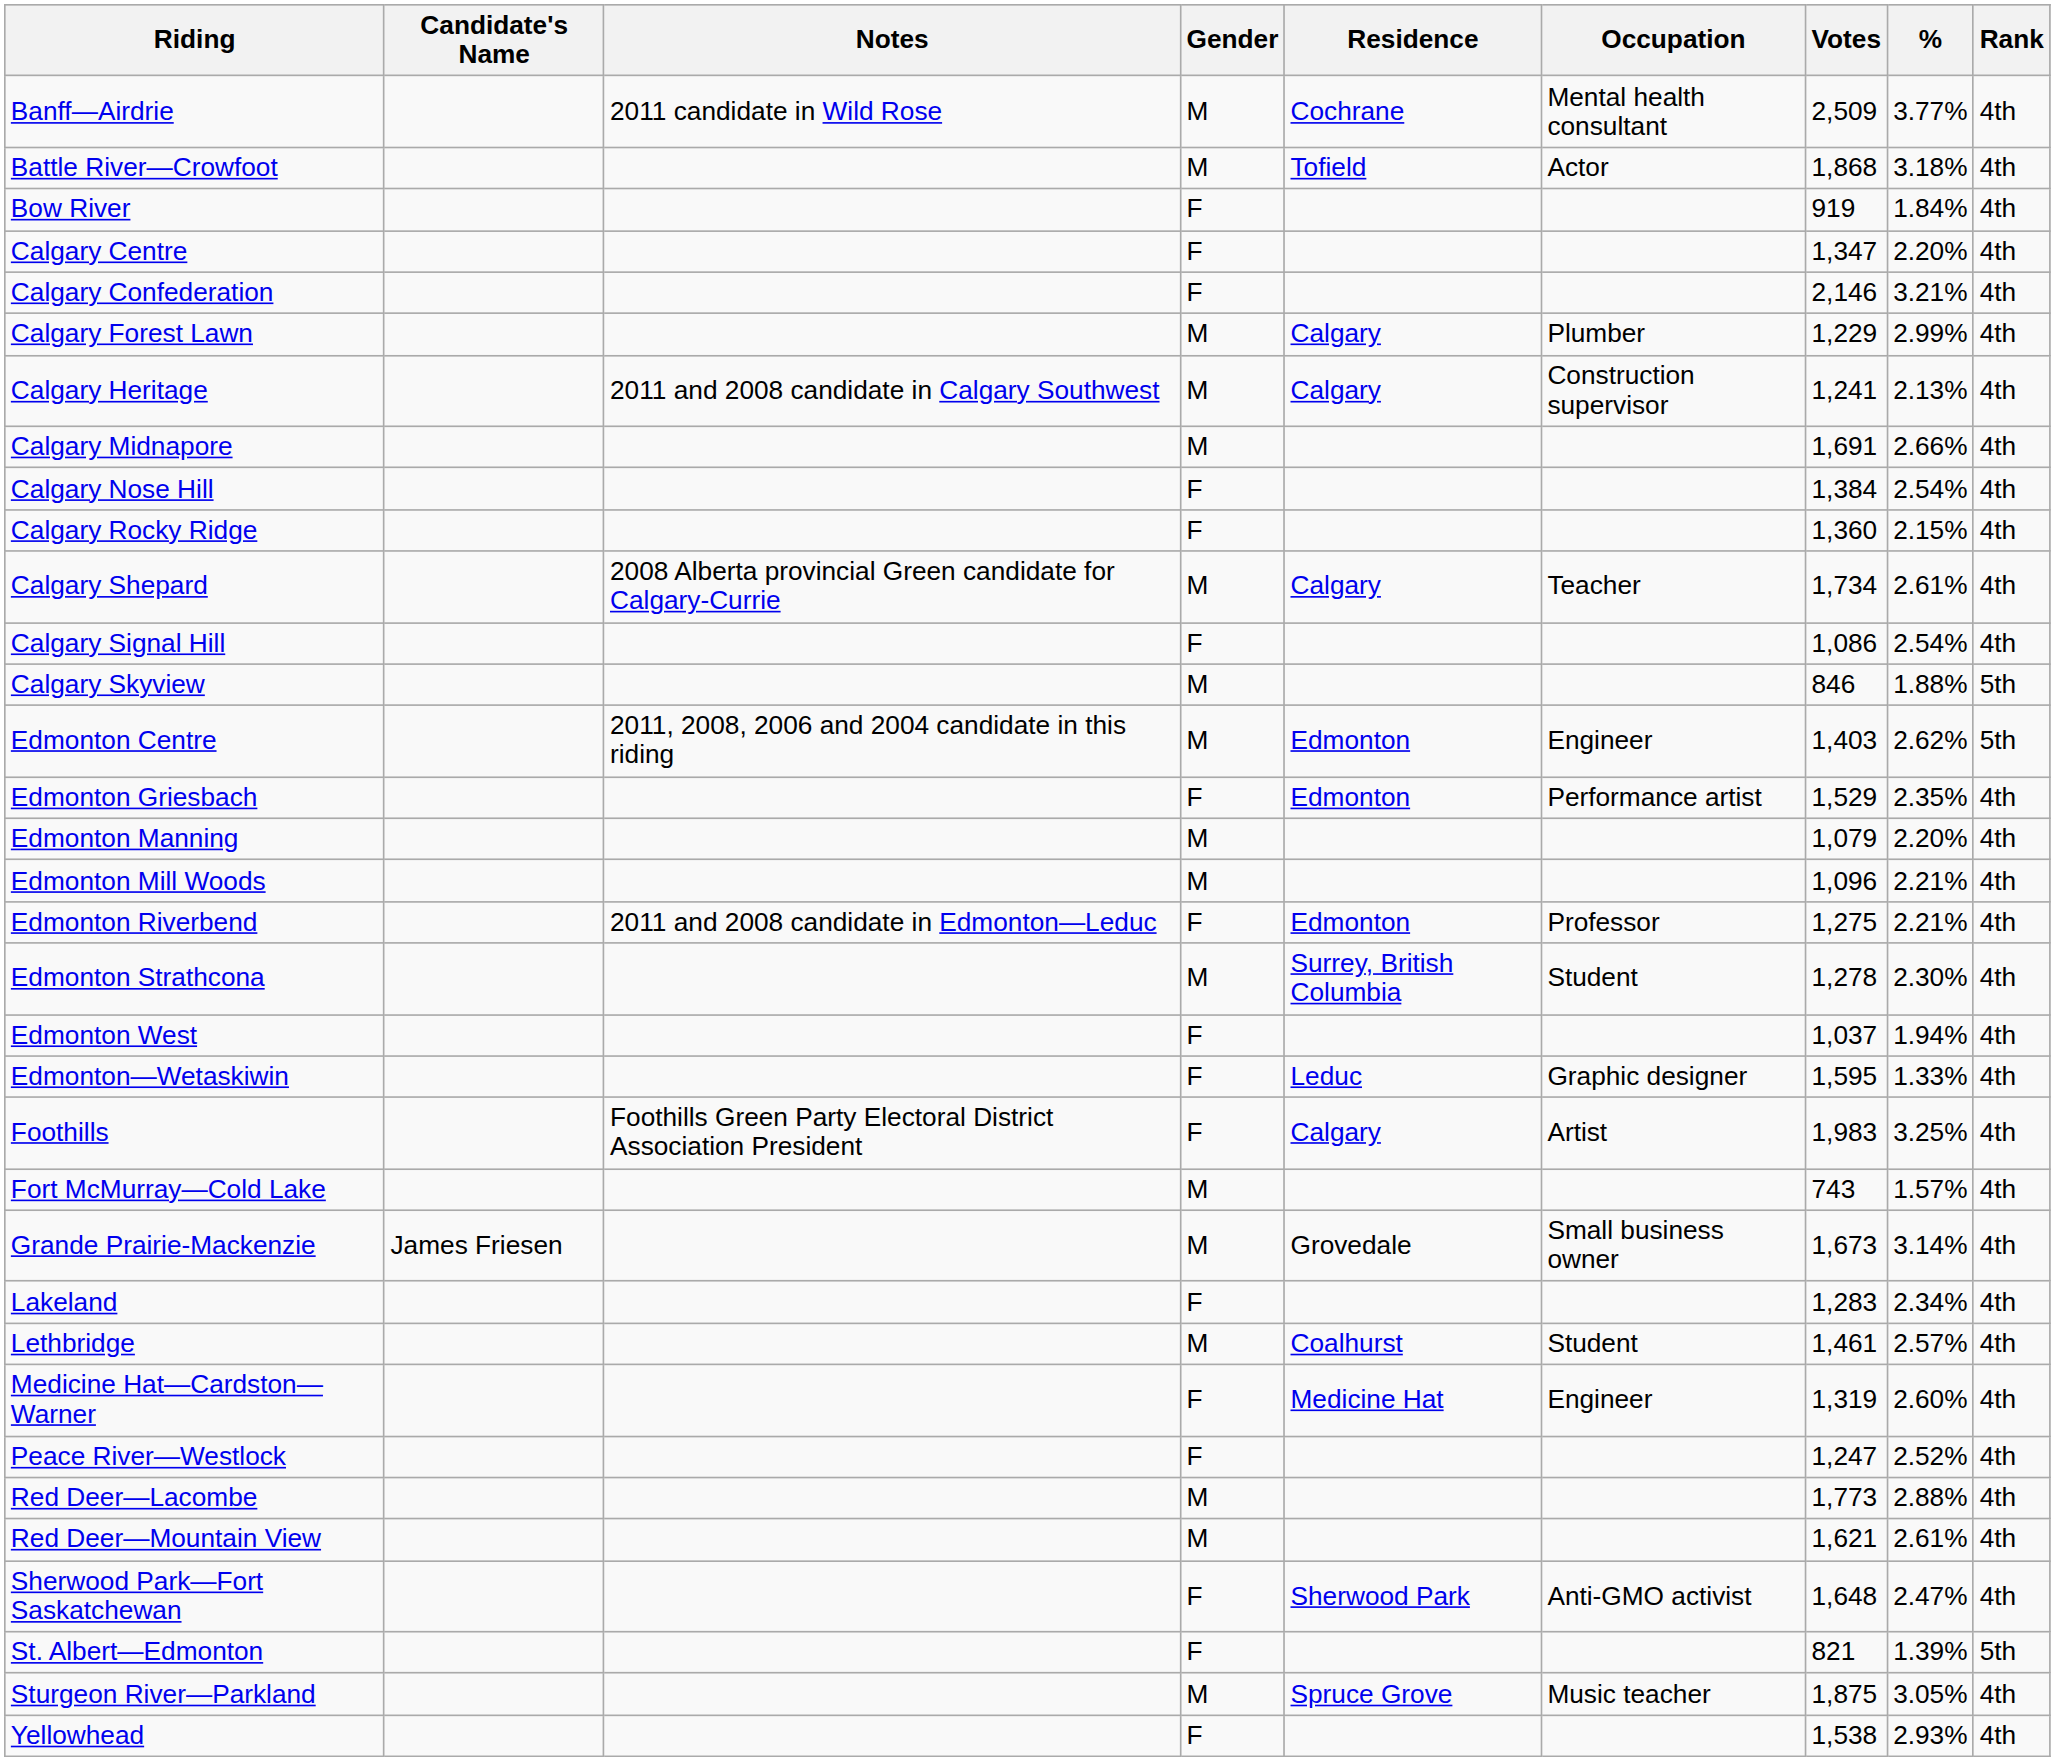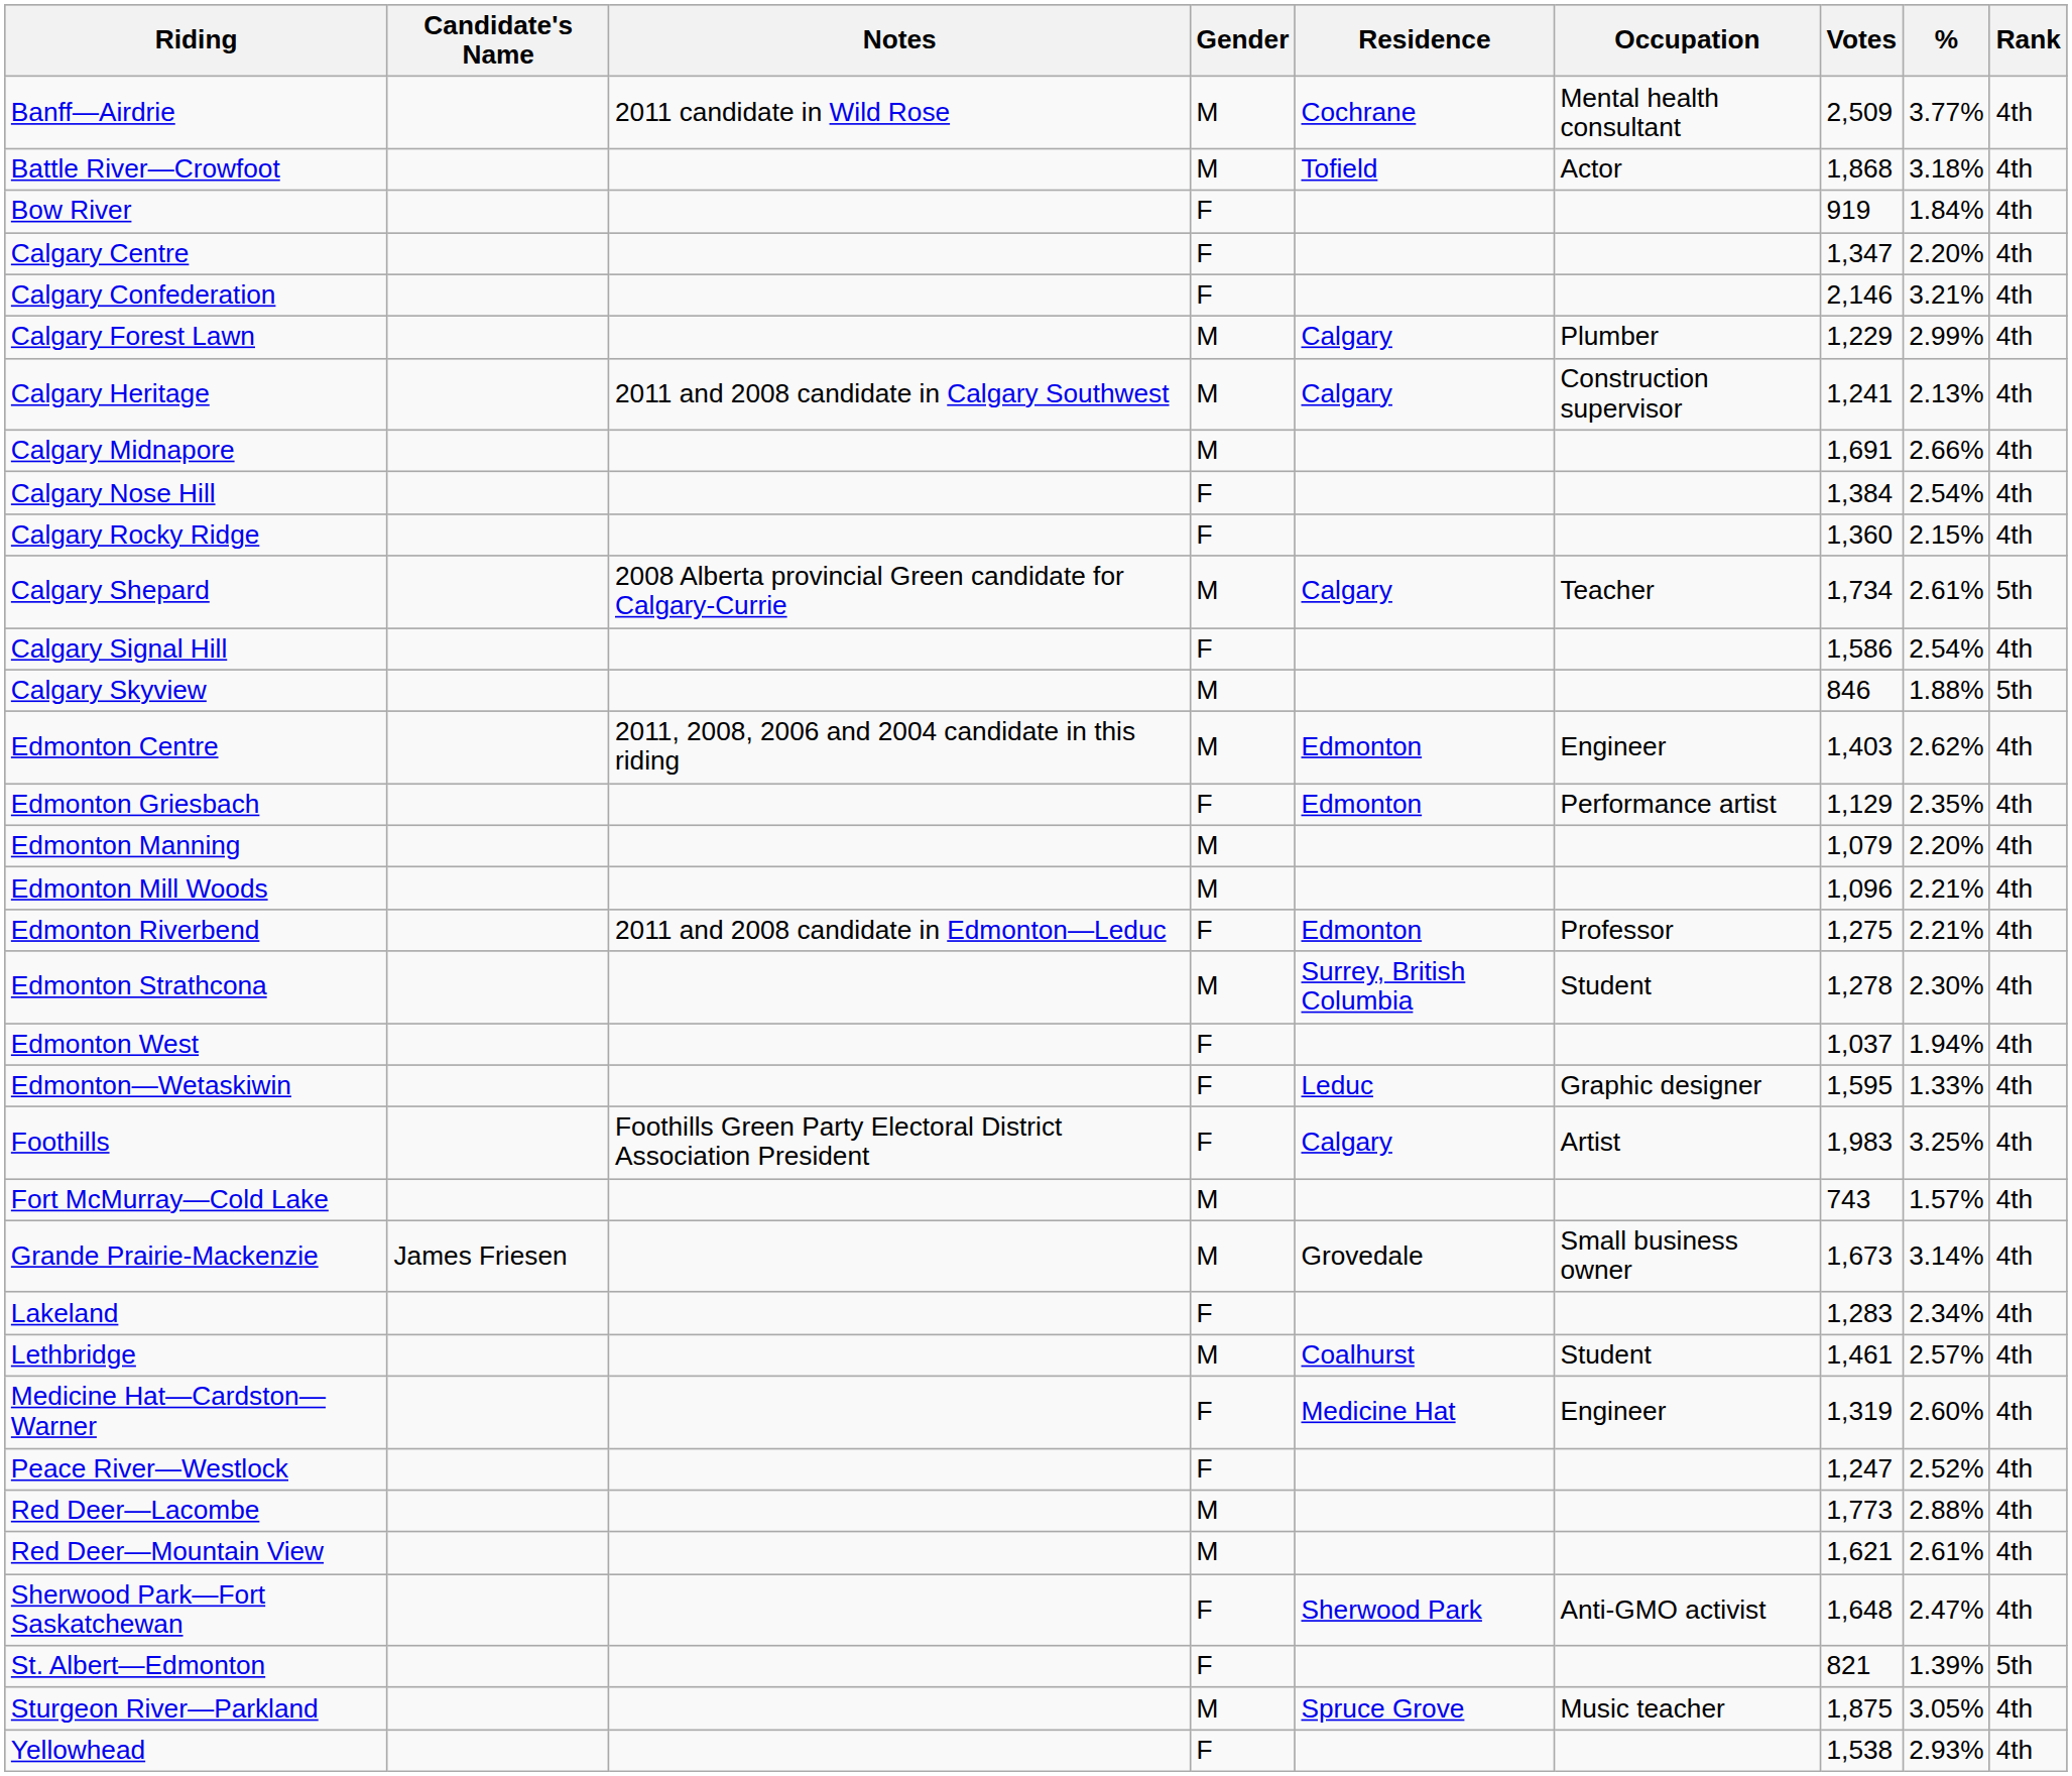Calgary Shepard | Rank: 4th -> 5th
Calgary Signal Hill | Votes: 1,086 -> 1,586
Edmonton Centre | Rank: 5th -> 4th
Edmonton Griesbach | Votes: 1,529 -> 1,129
